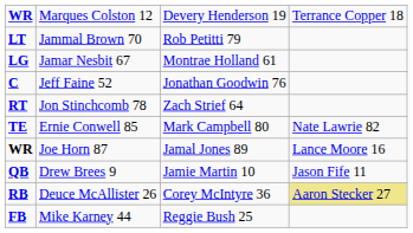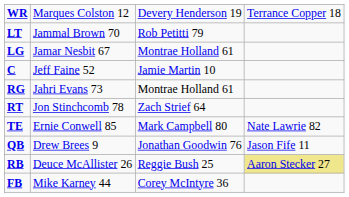C | column 3: Jonathan Goodwin 76 -> Jamie Martin 10
+ row: RG | Jahri Evans 73 | Montrae Holland 61
- row: WR | Joe Horn 87 | Jamal Jones 89 | Lance Moore 16
QB | column 3: Jamie Martin 10 -> Jonathan Goodwin 76
RB | column 3: Corey McIntyre 36 -> Reggie Bush 25
FB | column 3: Reggie Bush 25 -> Corey McIntyre 36
